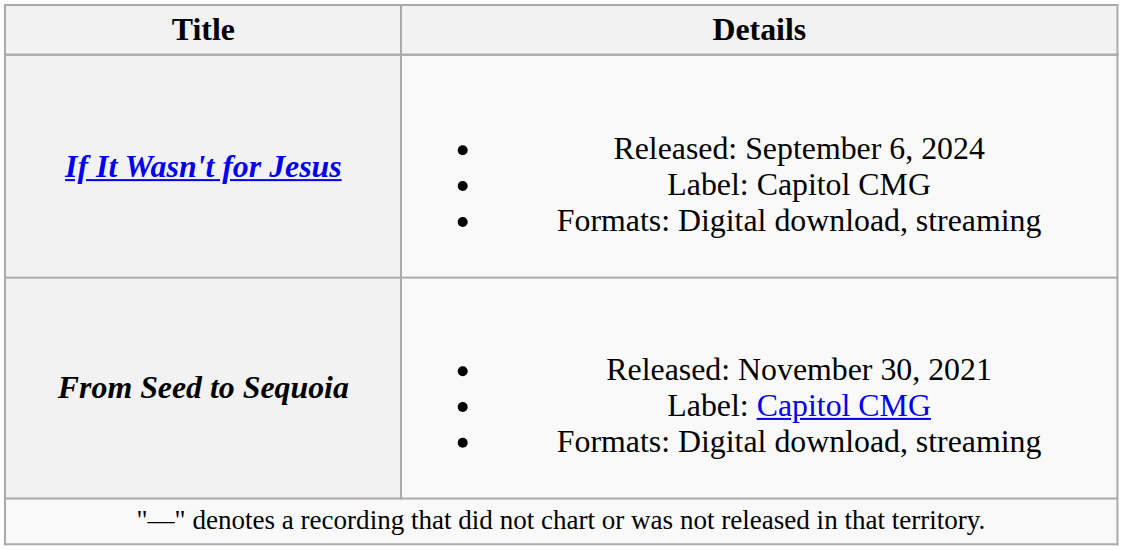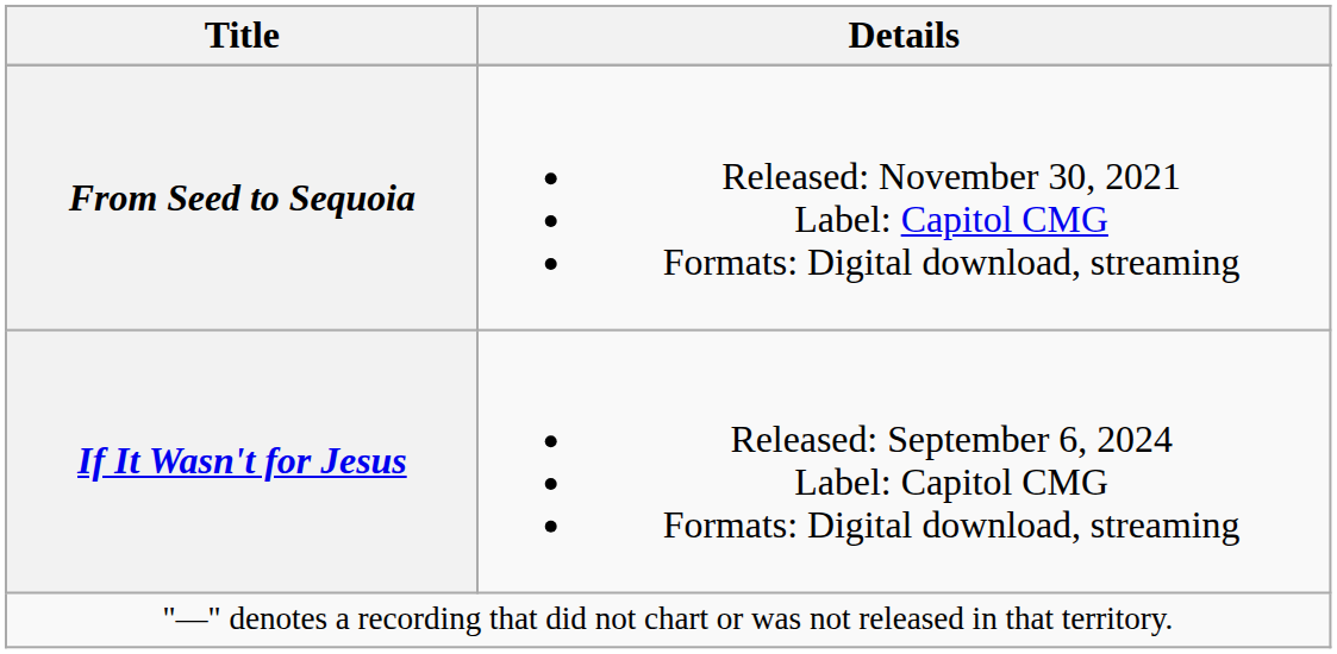rows swapped: From Seed to Sequoia <-> If It Wasn't for Jesus
